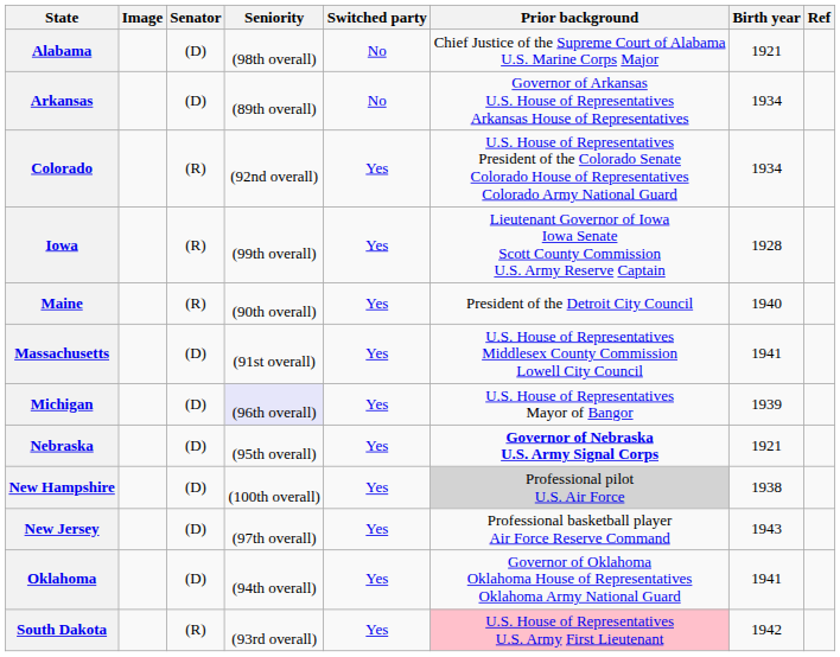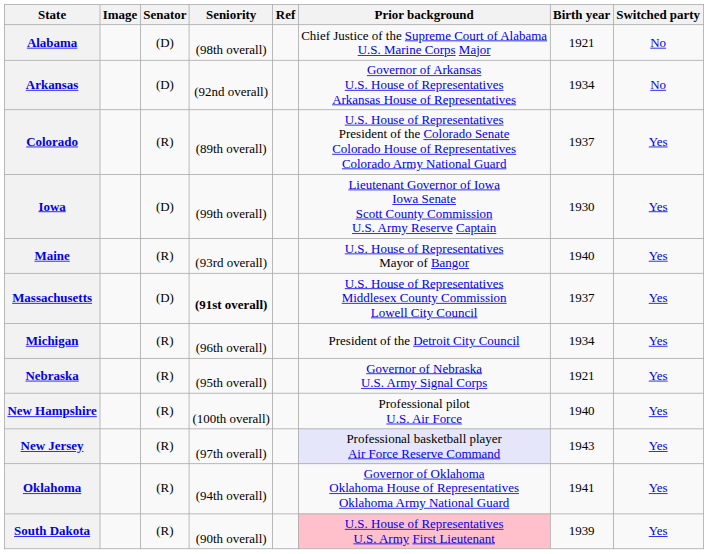columns swapped: Switched party <-> Ref
Arkansas | Seniority: (89th overall) -> (92nd overall)
Colorado | Seniority: (92nd overall) -> (89th overall)
Colorado | Birth year: 1934 -> 1937
Iowa | Senator: (R) -> (D)
Iowa | Birth year: 1928 -> 1930
Maine | Seniority: (90th overall) -> (93rd overall)
Maine | Prior background: President of the Detroit City Council -> U.S. House of Representatives Mayor of Bangor
Massachusetts | Seniority: normal -> bold
Massachusetts | Birth year: 1941 -> 1937
Michigan | Senator: (D) -> (R)
Michigan | Seniority: lavender background -> no background
Michigan | Prior background: U.S. House of Representatives Mayor of Bangor -> President of the Detroit City Council
Michigan | Birth year: 1939 -> 1934
Nebraska | Senator: (D) -> (R)
Nebraska | Prior background: bold -> normal
New Hampshire | Senator: (D) -> (R)
New Hampshire | Prior background: lightgrey background -> no background
New Hampshire | Birth year: 1938 -> 1940
New Jersey | Senator: (D) -> (R)
New Jersey | Prior background: no background -> lavender background
Oklahoma | Senator: (D) -> (R)
South Dakota | Seniority: (93rd overall) -> (90th overall)
South Dakota | Birth year: 1942 -> 1939
